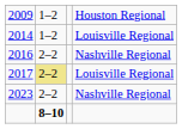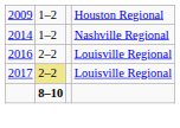2014 | column 4: Louisville Regional -> Nashville Regional
2016 | column 4: Nashville Regional -> Louisville Regional
- row: 2023 | 2–2 | Nashville Regional
